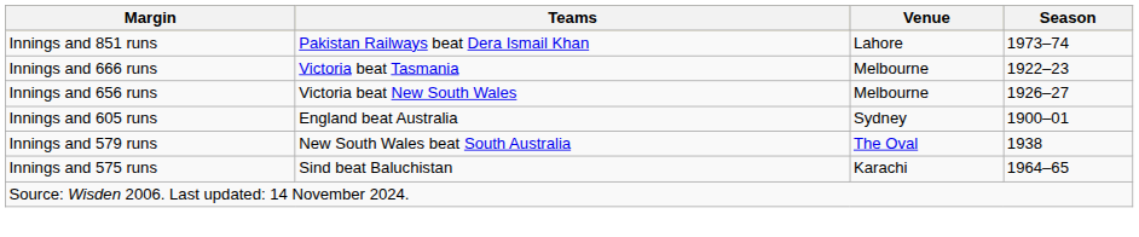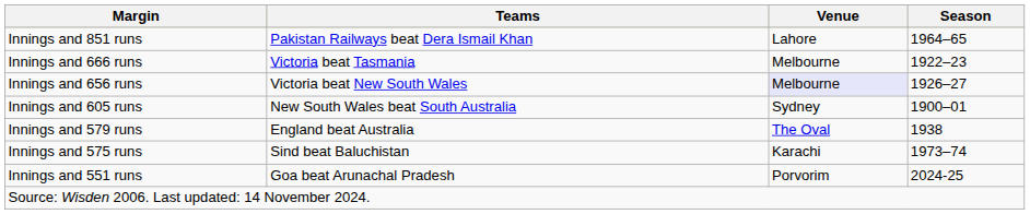Innings and 851 runs | Season: 1973–74 -> 1964–65
Innings and 656 runs | Venue: no background -> lavender background
Innings and 605 runs | Teams: England beat Australia -> New South Wales beat South Australia
Innings and 579 runs | Teams: New South Wales beat South Australia -> England beat Australia
Innings and 575 runs | Season: 1964–65 -> 1973–74
+ row: Innings and 551 runs | Goa beat Arunachal Pradesh | Porvorim | 2024-25
